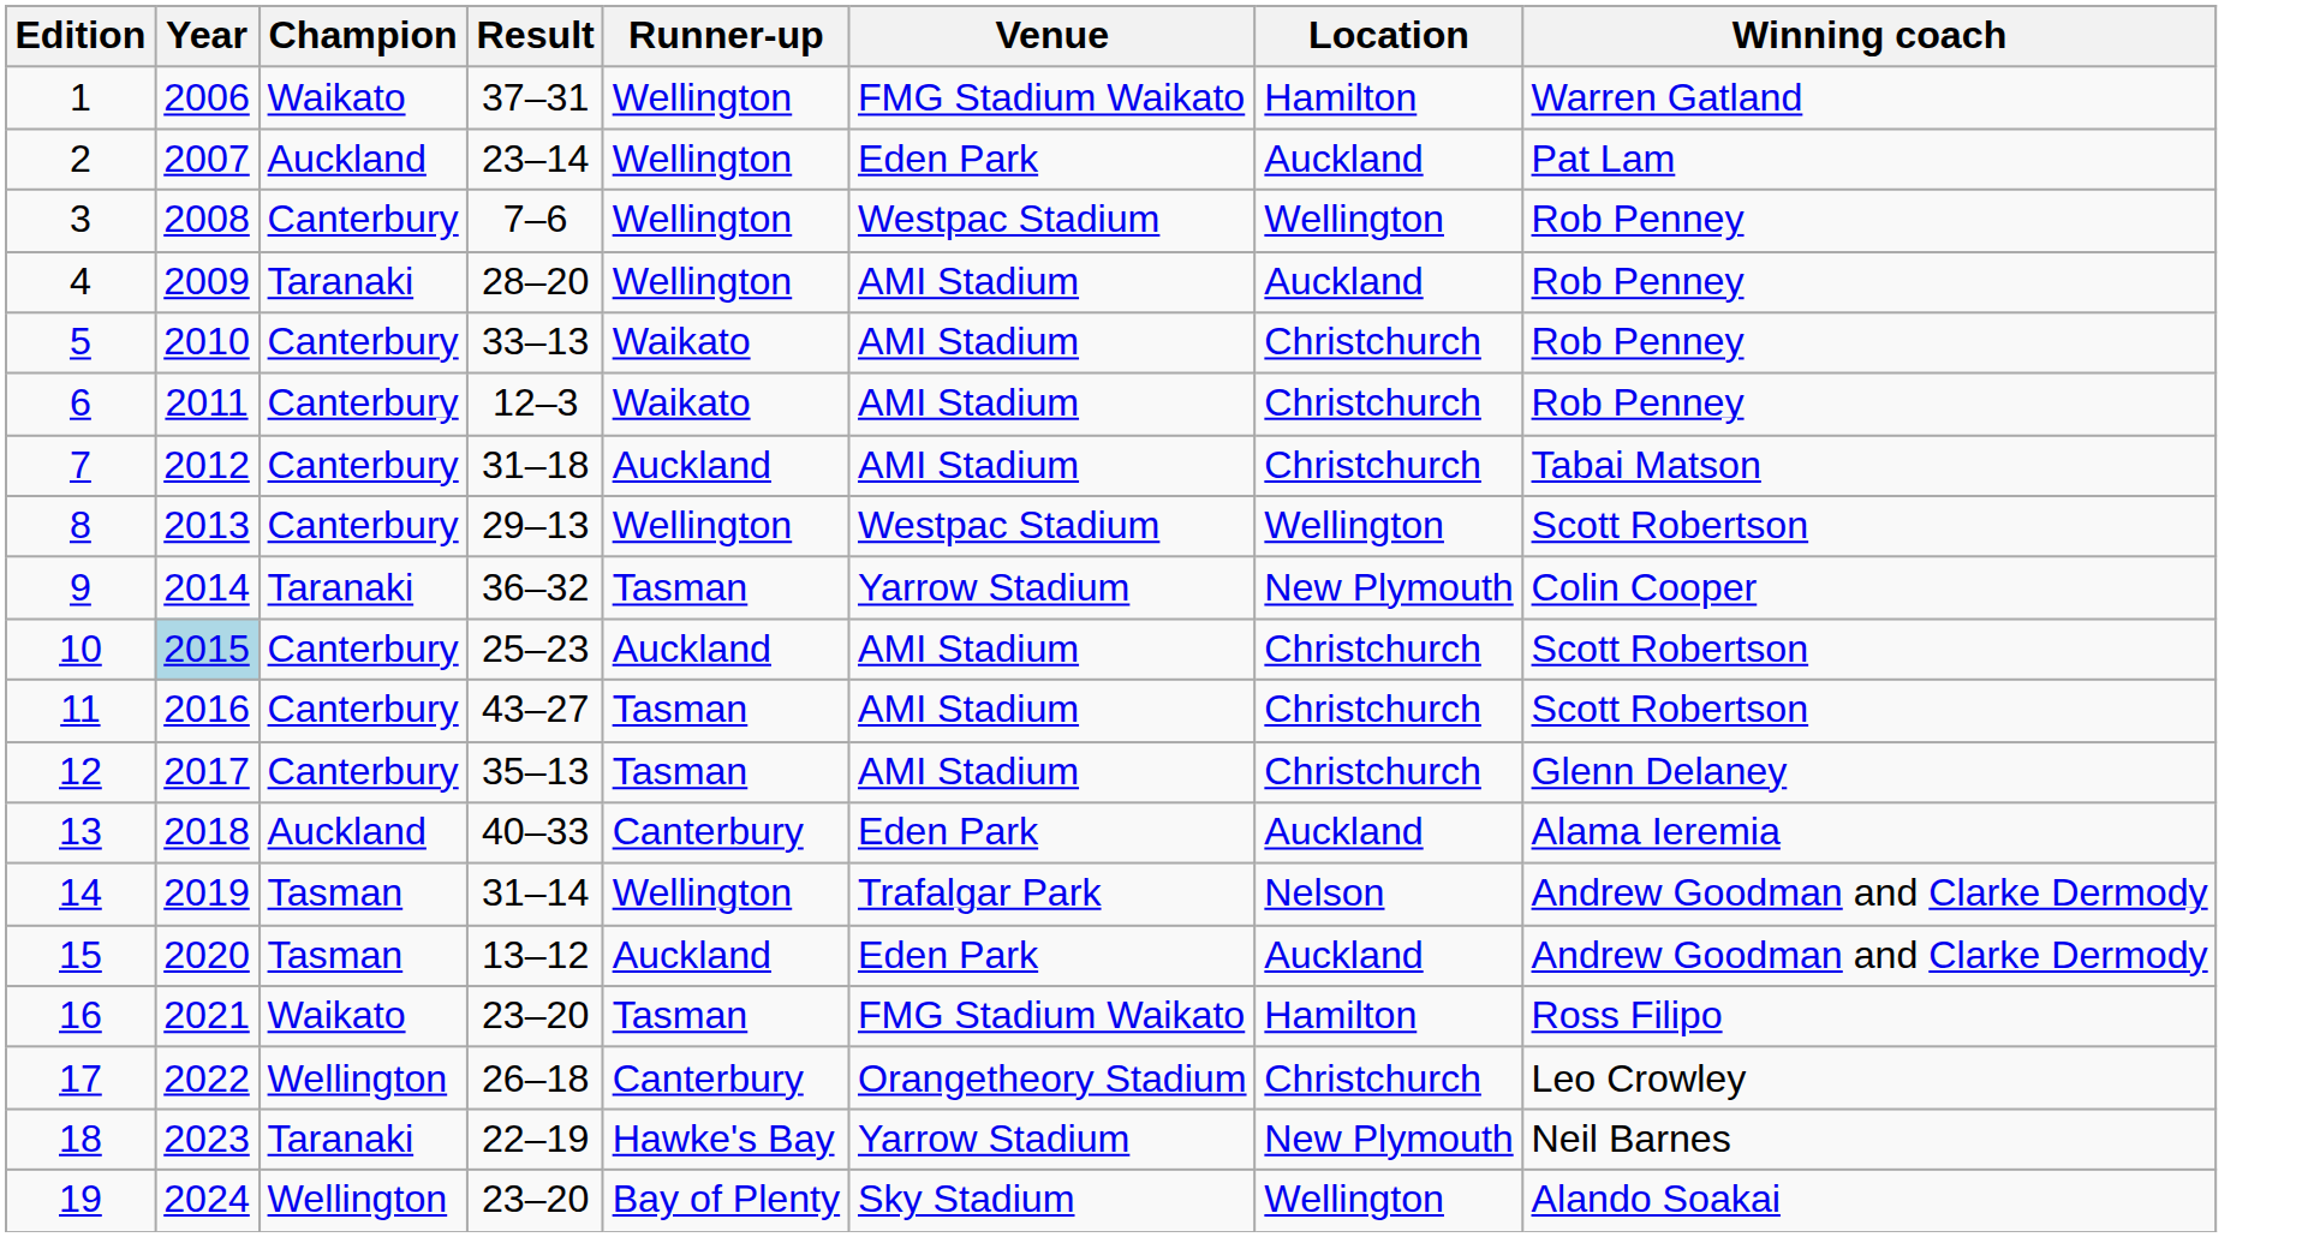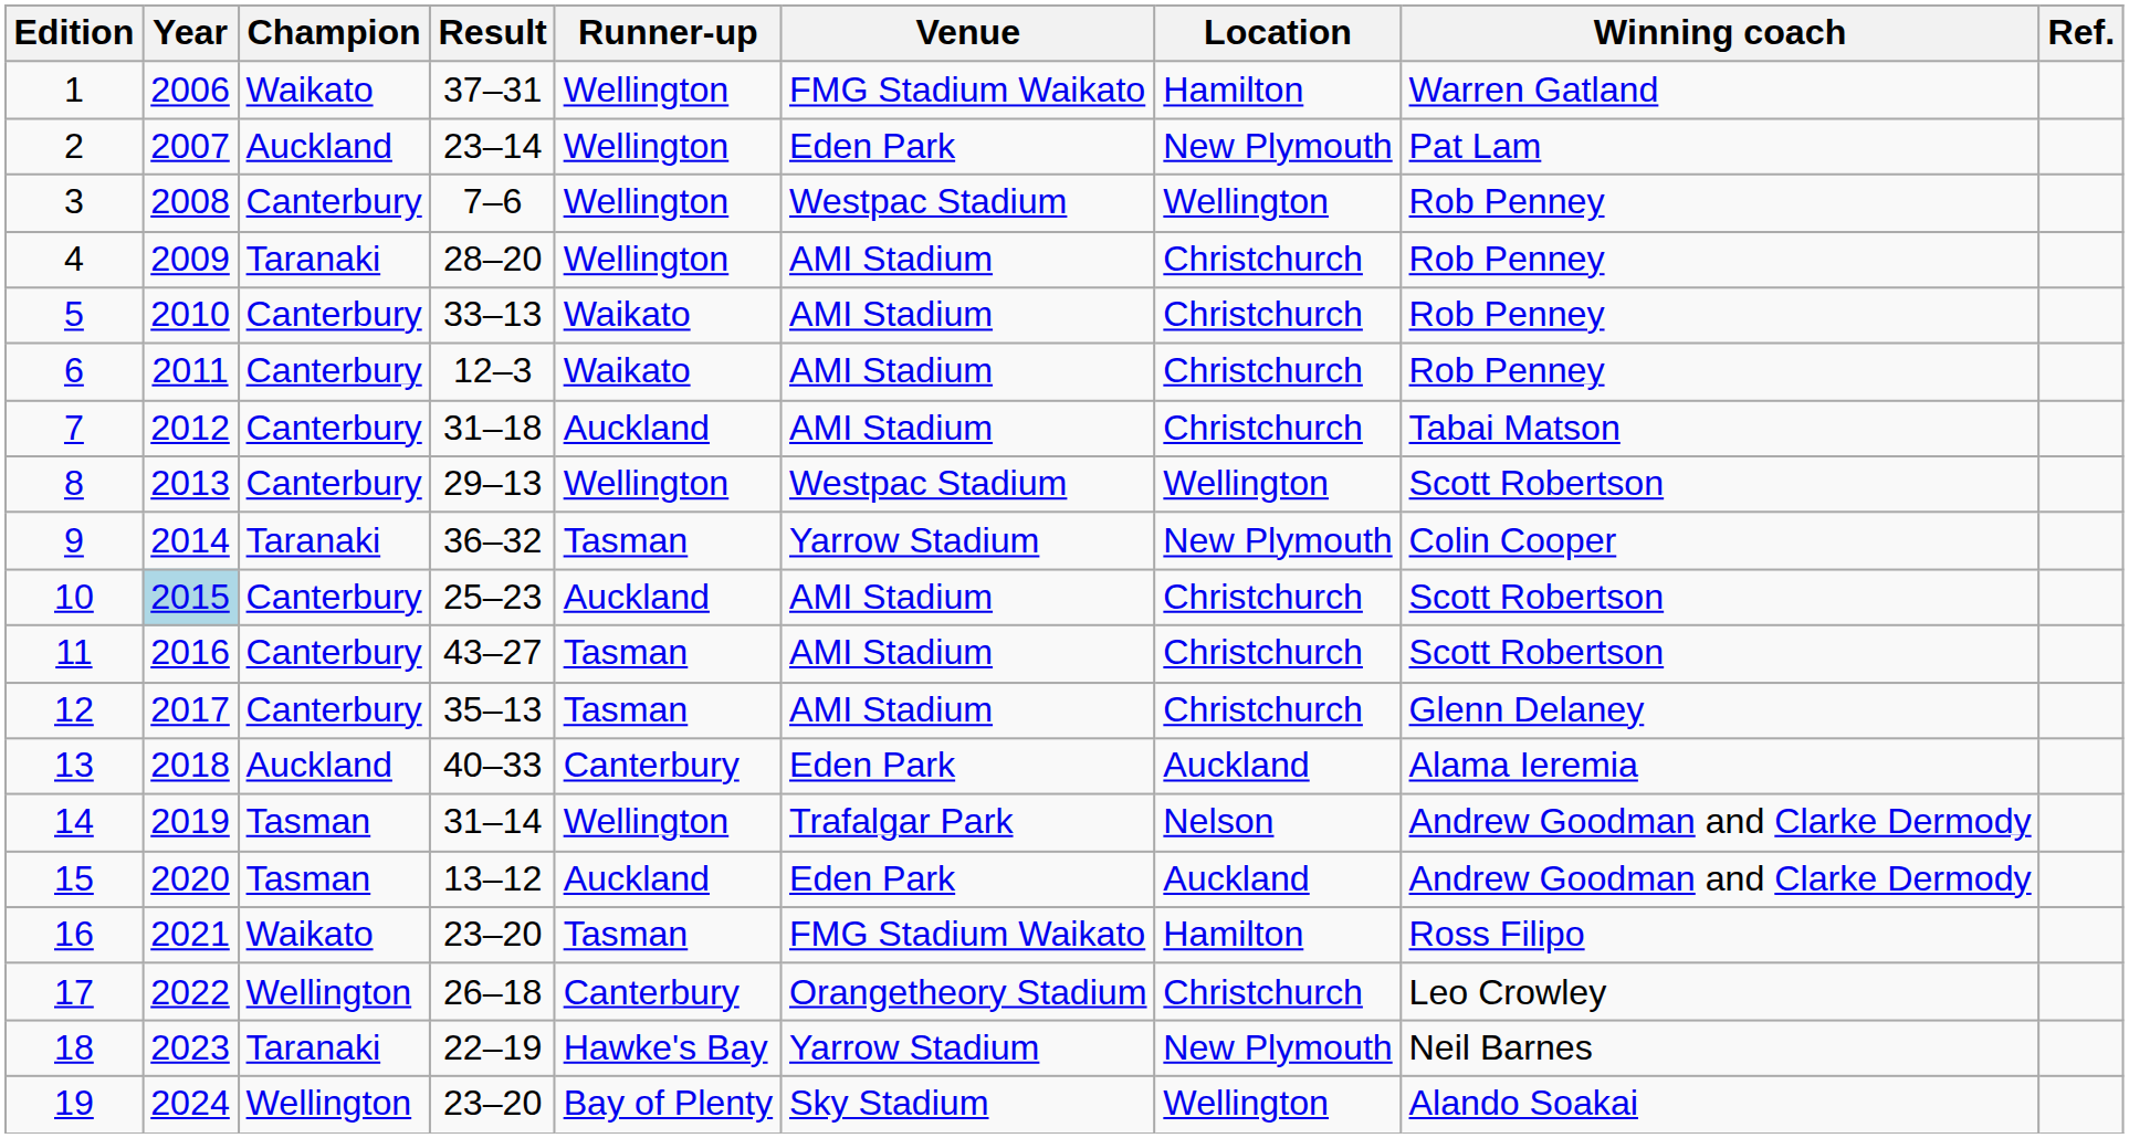+ column: Ref.
2 | Location: Auckland -> New Plymouth
4 | Location: Auckland -> Christchurch
